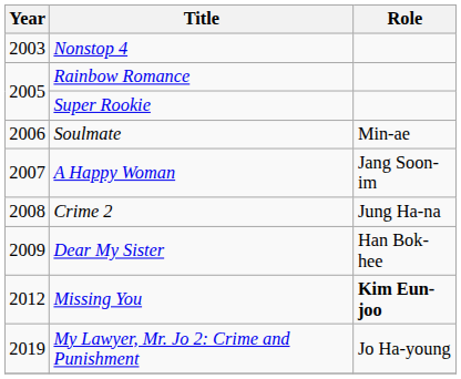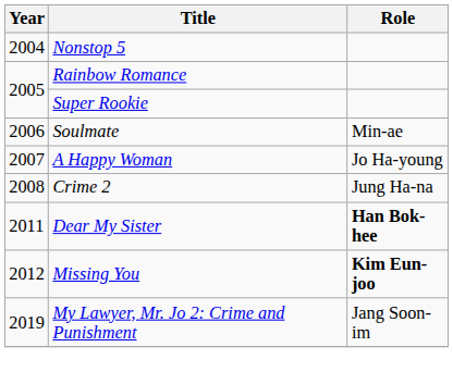- row: 2003 | Nonstop 4
+ row: 2004 | Nonstop 5
A Happy Woman | Role: Jang Soon-im -> Jo Ha-young
Dear My Sister | Year: 2009 -> 2011
Dear My Sister | Role: normal -> bold
My Lawyer, Mr. Jo 2: Crime and Punishment | Role: Jo Ha-young -> Jang Soon-im
